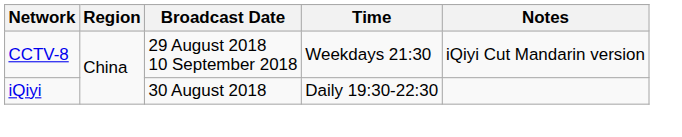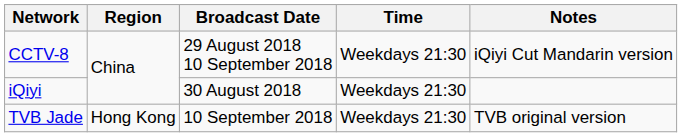iQiyi | Time: Daily 19:30-22:30 -> Weekdays 21:30
+ row: TVB Jade | Hong Kong | 10 September 2018 | Weekdays 21:30 | TVB original version
